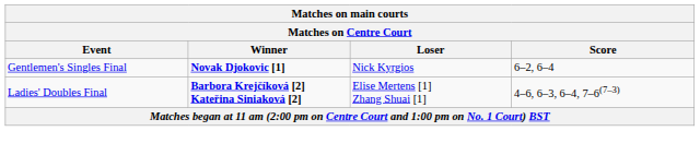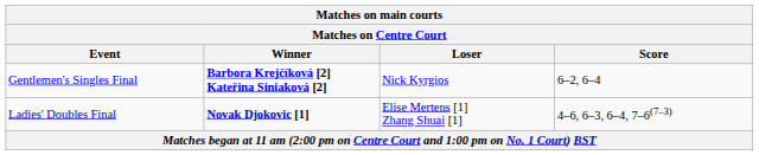Gentlemen's Singles Final | Winner: Novak Djokovic [1] -> Barbora Krejčíková [2] Kateřina Siniaková [2]
Ladies' Doubles Final | Winner: Barbora Krejčíková [2] Kateřina Siniaková [2] -> Novak Djokovic [1]
